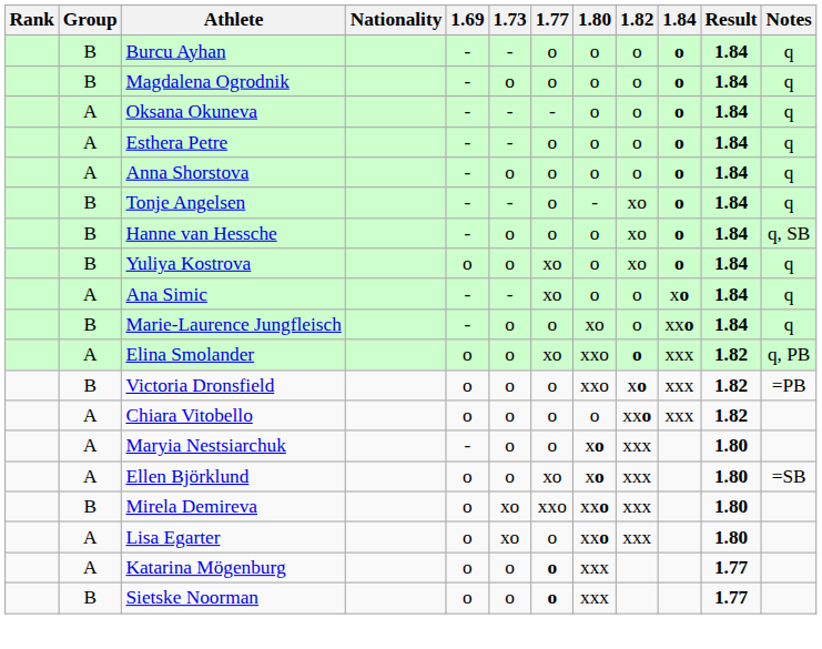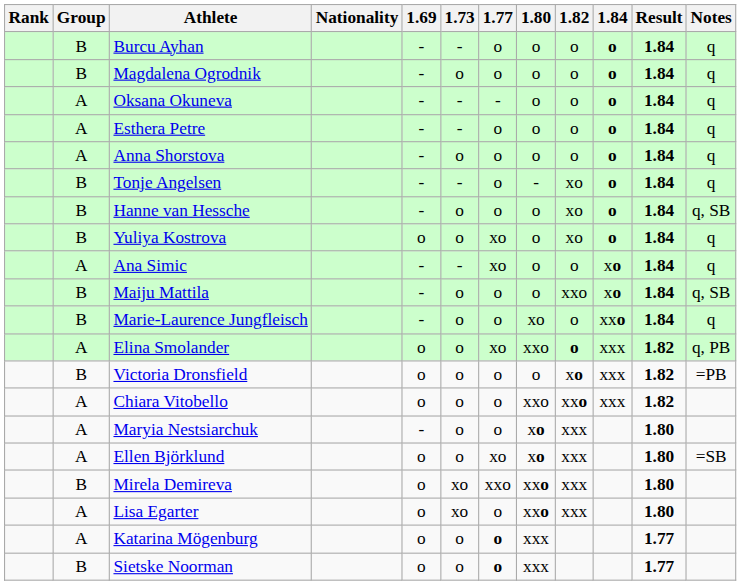+ row: B | Maiju Mattila | - | o | o | o | xxo | xo | 1.84 | q, SB
Victoria Dronsfield | 1.80: xxo -> o
Chiara Vitobello | 1.80: o -> xxo
